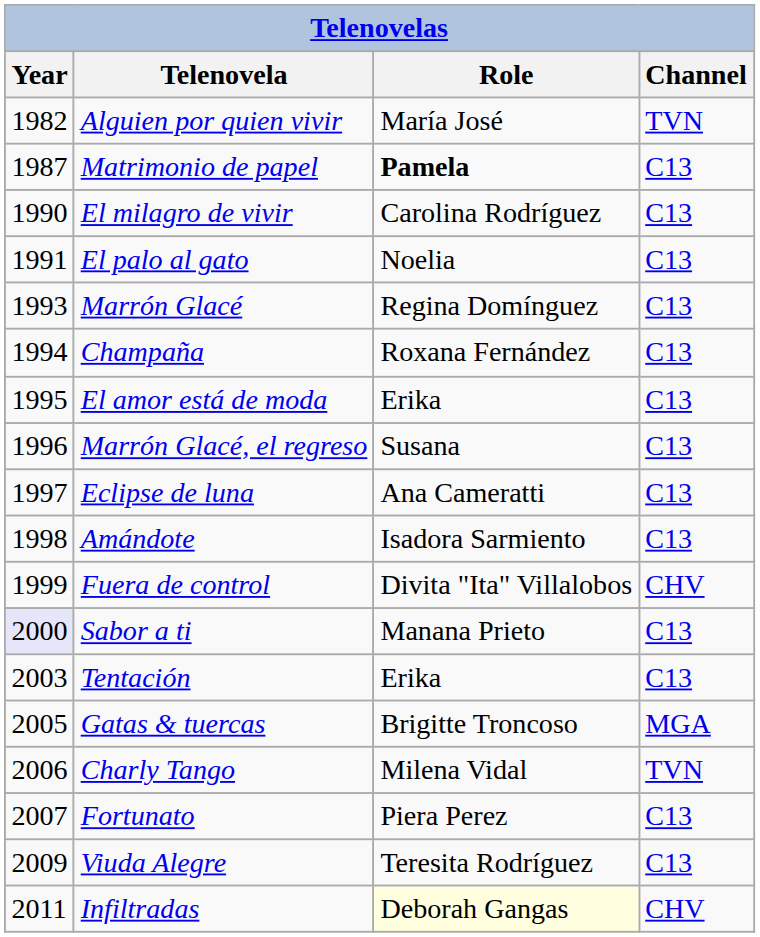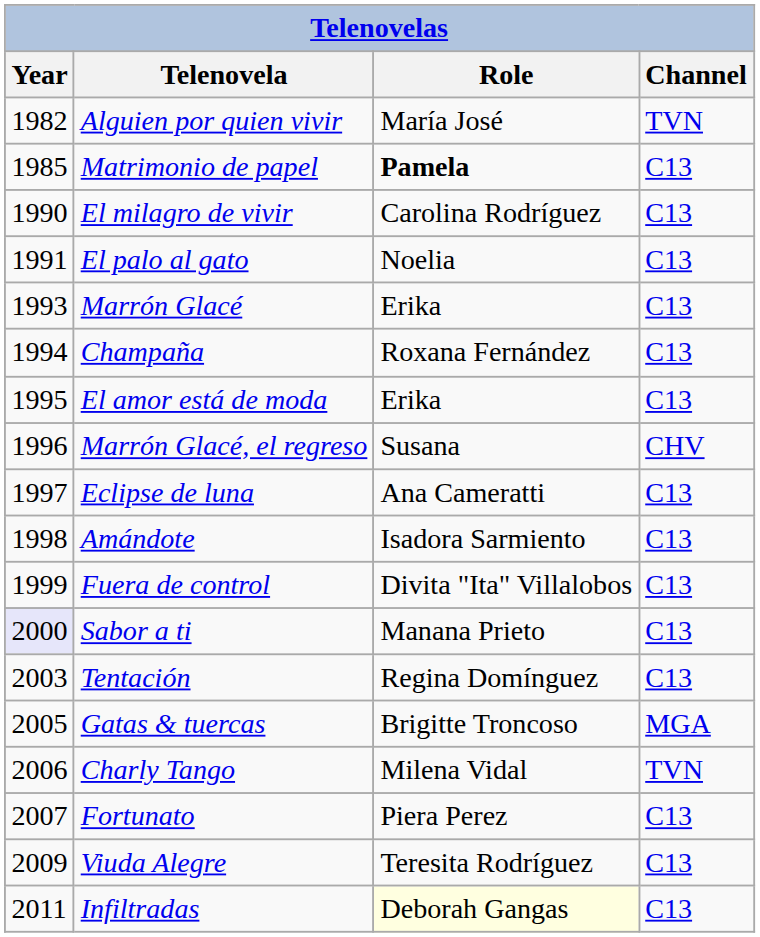Matrimonio de papel | Year: 1987 -> 1985
Marrón Glacé | Role: Regina Domínguez -> Erika
Marrón Glacé, el regreso | Channel: C13 -> CHV
Fuera de control | Channel: CHV -> C13
Tentación | Role: Erika -> Regina Domínguez
Infiltradas | Channel: CHV -> C13
